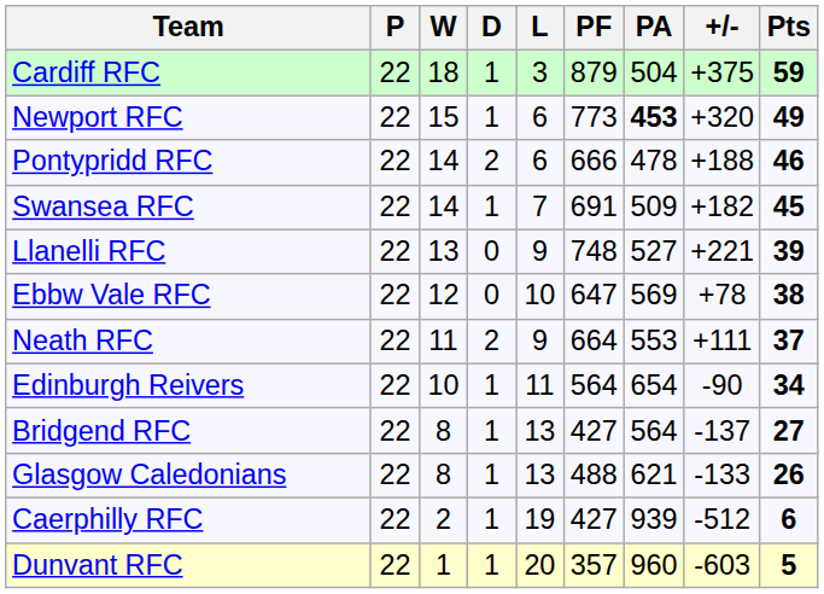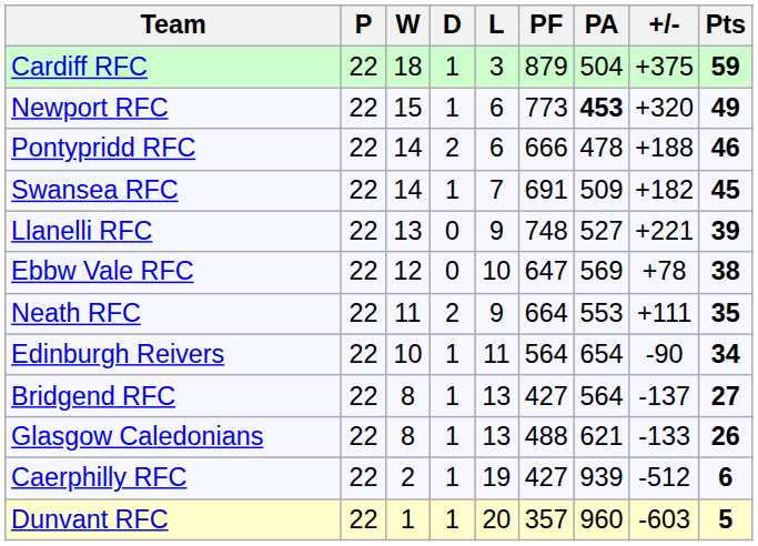Neath RFC | Pts: 37 -> 35
